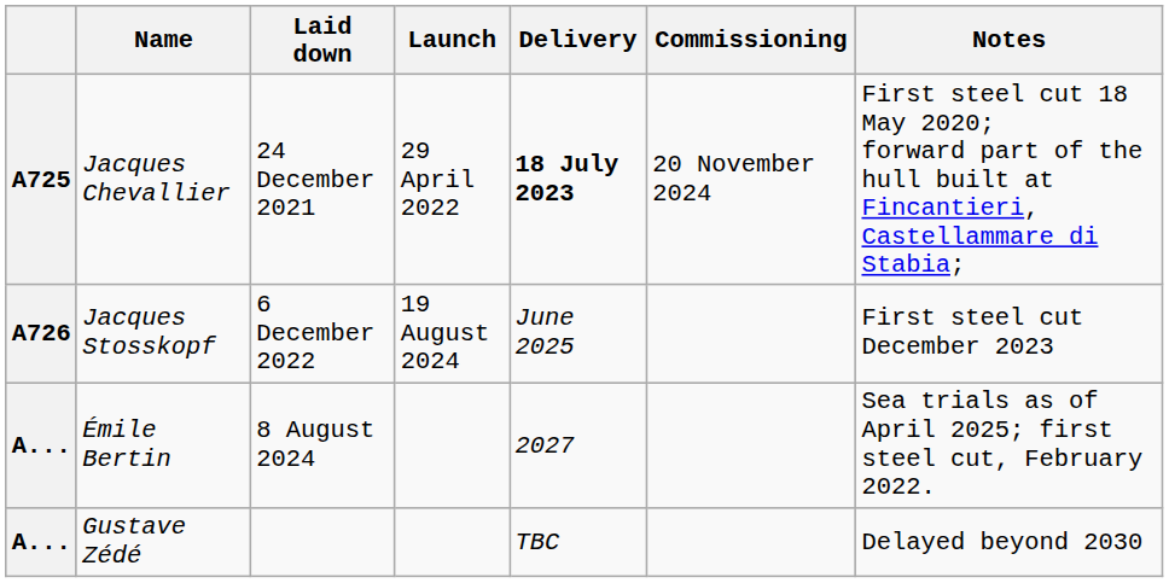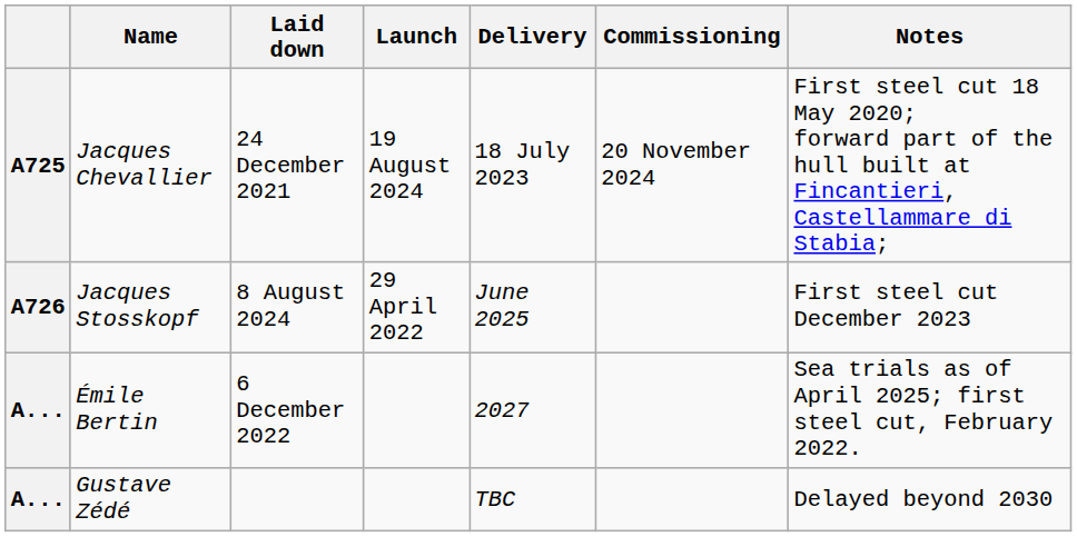Jacques Chevallier | Launch: 29 April 2022 -> 19 August 2024
Jacques Chevallier | Delivery: bold -> normal
Jacques Stosskopf | Laid down: 6 December 2022 -> 8 August 2024
Jacques Stosskopf | Launch: 19 August 2024 -> 29 April 2022
Émile Bertin | Laid down: 8 August 2024 -> 6 December 2022
